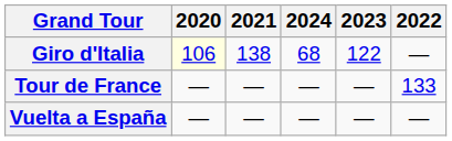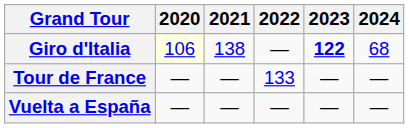columns swapped: 2022 <-> 2024
Giro d'Italia | 2023: normal -> bold
